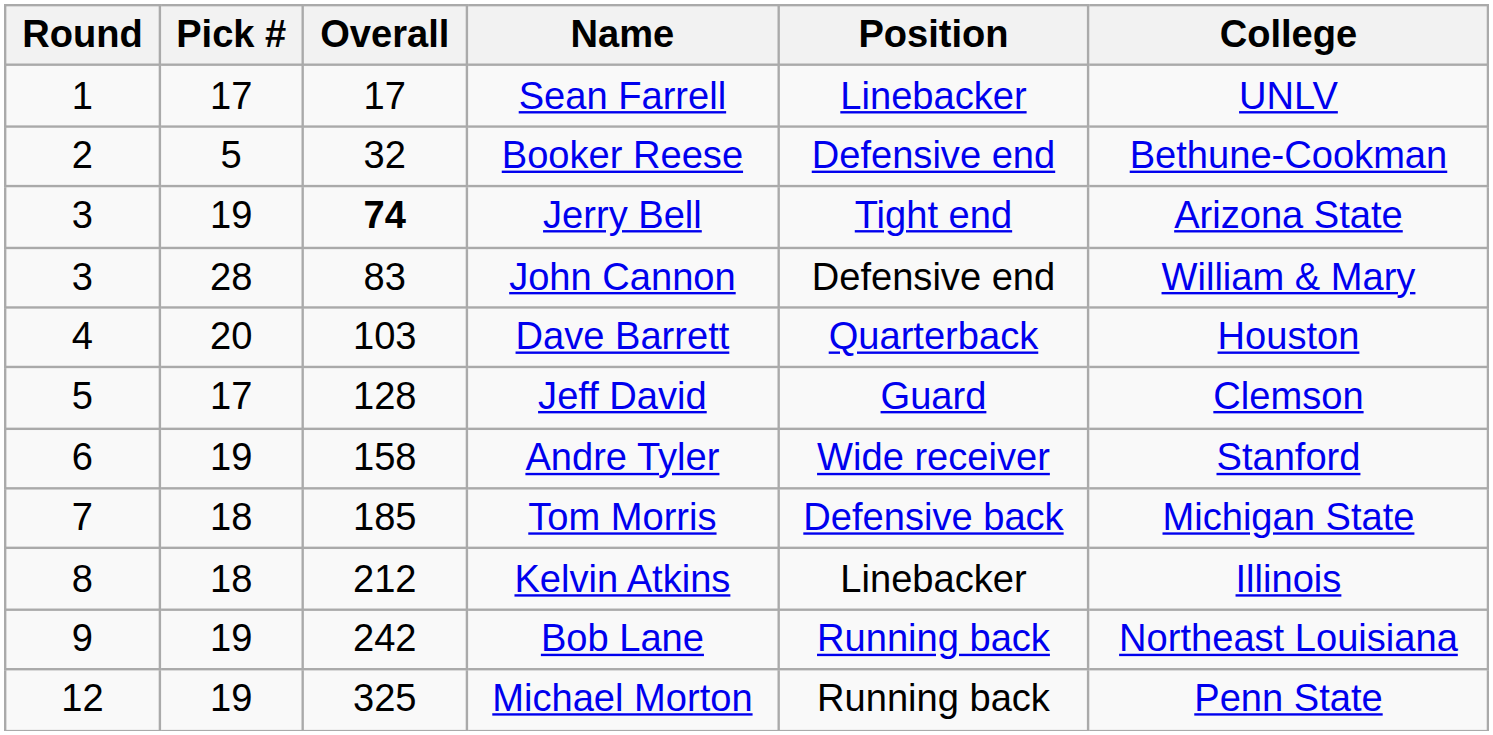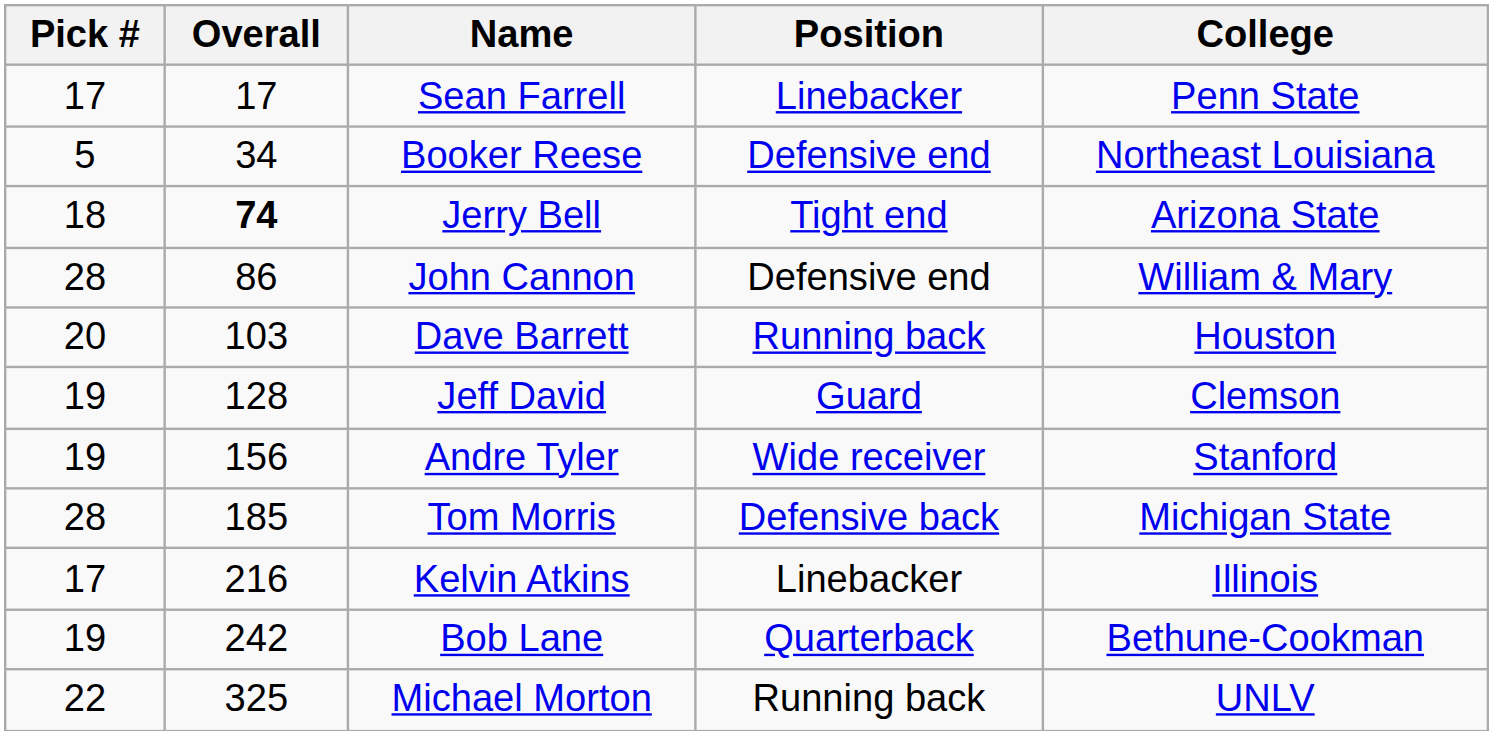- column: Round | 1 | 2 | 3 | 3 | 4 | 5 | 6 | 7 | 8 | 9 | 12
Sean Farrell | College: UNLV -> Penn State
Booker Reese | Overall: 32 -> 34
Booker Reese | College: Bethune-Cookman -> Northeast Louisiana
Jerry Bell | Pick #: 19 -> 18
John Cannon | Overall: 83 -> 86
Dave Barrett | Position: Quarterback -> Running back
Jeff David | Pick #: 17 -> 19
Andre Tyler | Overall: 158 -> 156
Tom Morris | Pick #: 18 -> 28
Kelvin Atkins | Pick #: 18 -> 17
Kelvin Atkins | Overall: 212 -> 216
Bob Lane | Position: Running back -> Quarterback
Bob Lane | College: Northeast Louisiana -> Bethune-Cookman
Michael Morton | Pick #: 19 -> 22
Michael Morton | College: Penn State -> UNLV
